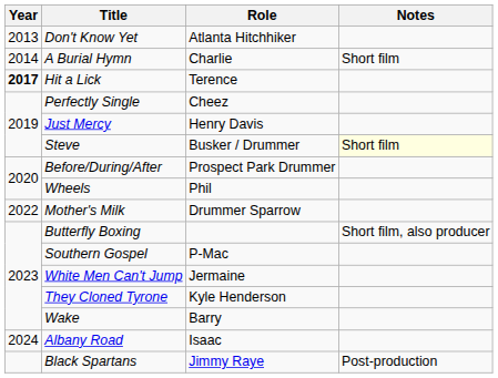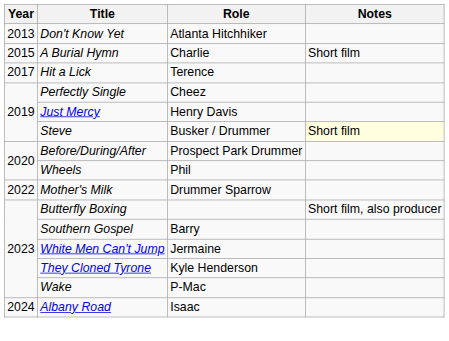A Burial Hymn | Year: 2014 -> 2015
Hit a Lick | Year: bold -> normal
Southern Gospel | Role: P-Mac -> Barry
Wake | Role: Barry -> P-Mac
- row: Black Spartans | Jimmy Raye | Post-production
